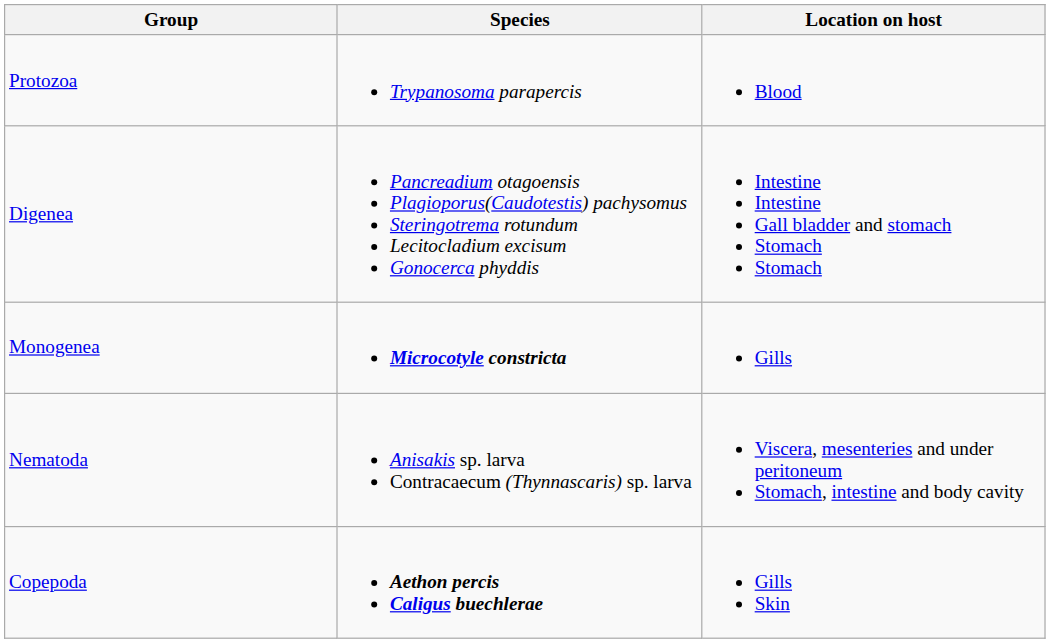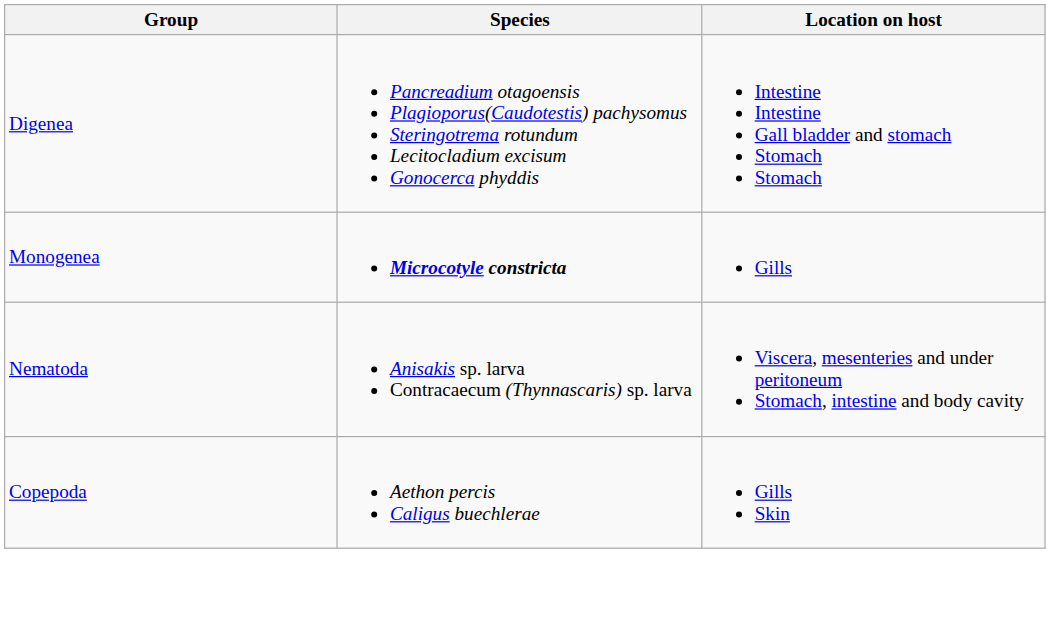- row: Protozoa | Trypanosoma parapercis | Blood
Copepoda | Species: bold -> normal
